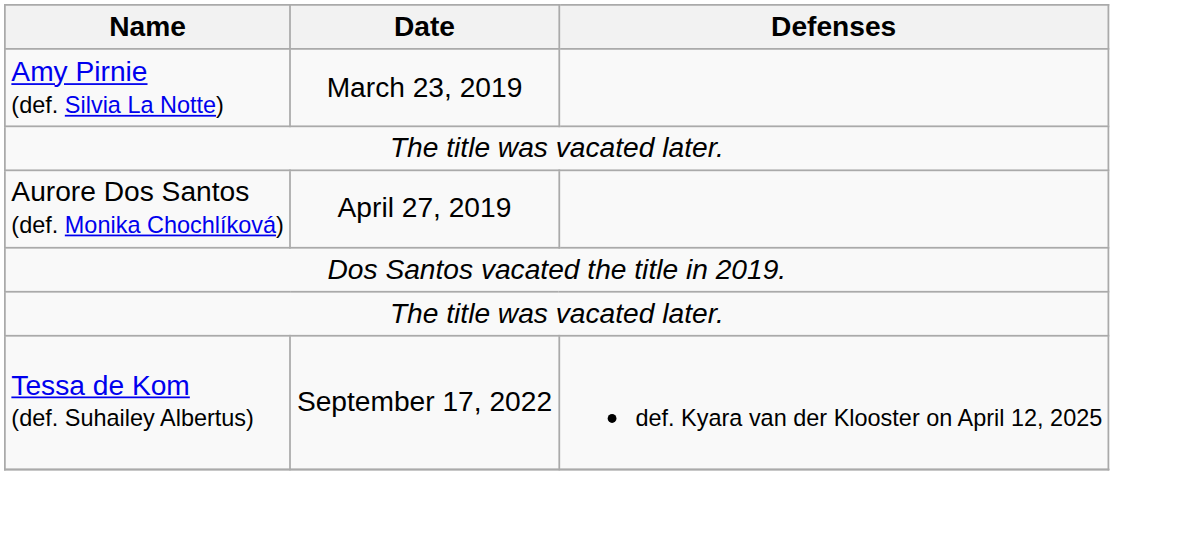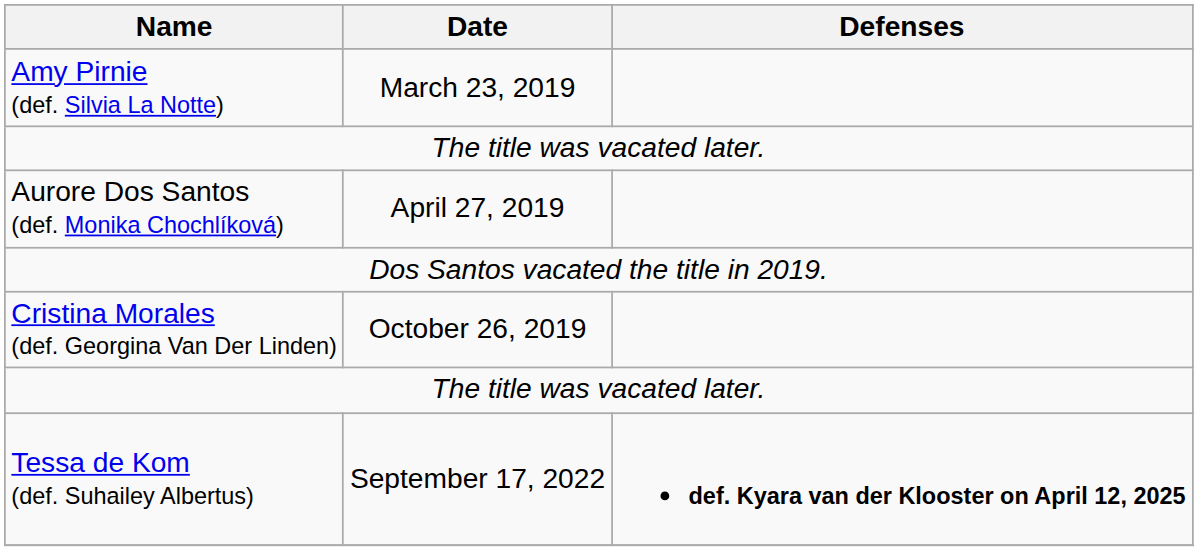+ row: Cristina Morales (def. Georgina Van Der Linden) | October 26, 2019
Tessa de Kom (def. Suhailey Albertus) | Defenses: normal -> bold
